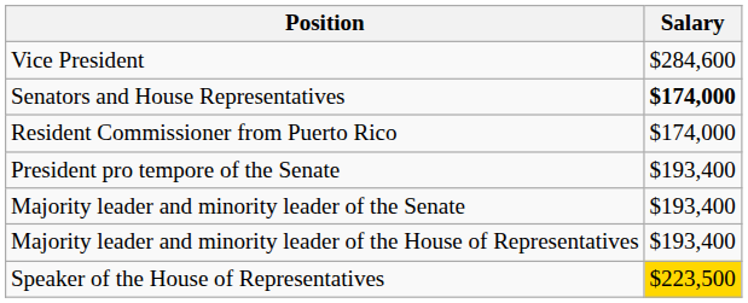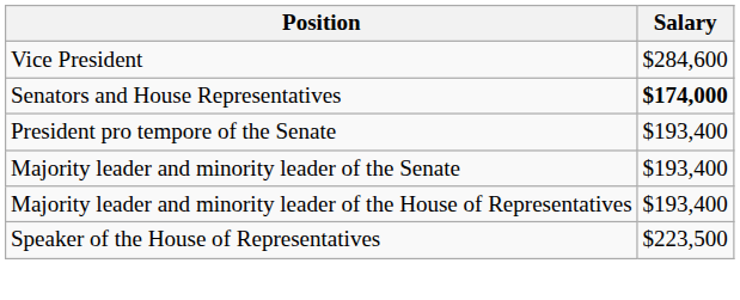- row: Resident Commissioner from Puerto Rico | $174,000
Speaker of the House of Representatives | Salary: gold background -> no background
